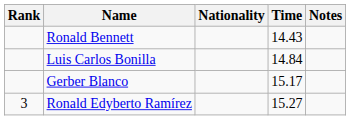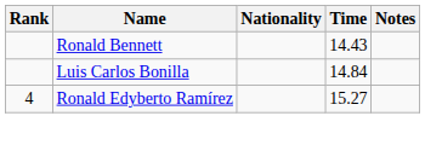- row: Gerber Blanco | 15.17
Ronald Edyberto Ramírez | Rank: 3 -> 4
